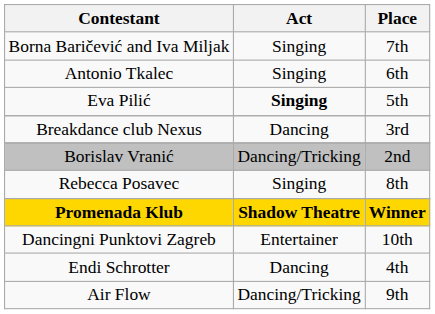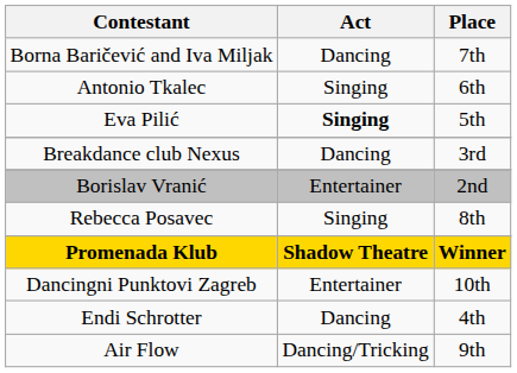Borna Baričević and Iva Miljak | Act: Singing -> Dancing
Borislav Vranić | Act: Dancing/Tricking -> Entertainer
